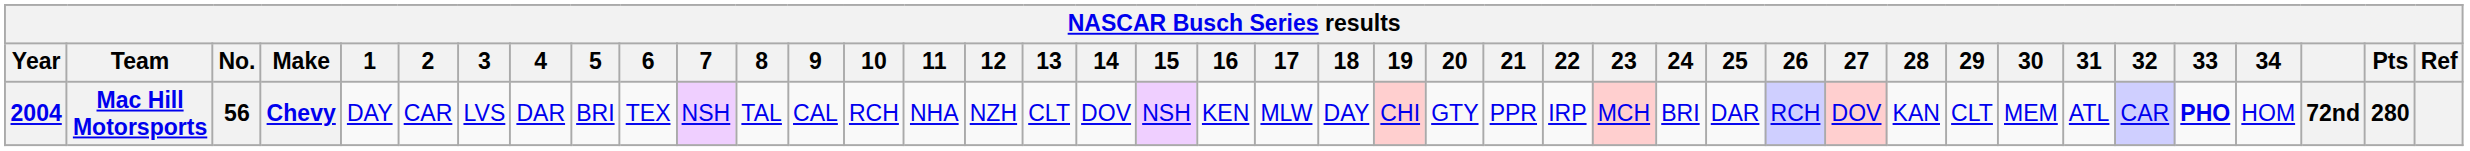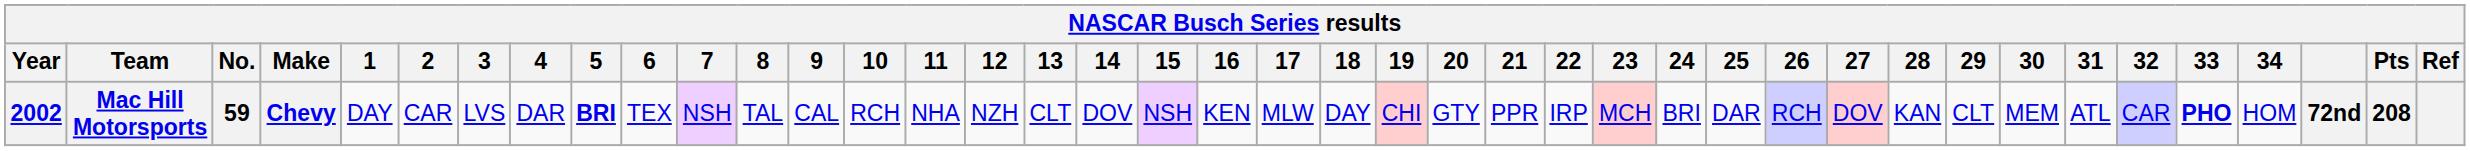Mac Hill Motorsports | Year: 2004 -> 2002
Mac Hill Motorsports | No.: 56 -> 59
Mac Hill Motorsports | 5: normal -> bold
Mac Hill Motorsports | Pts: 280 -> 208
